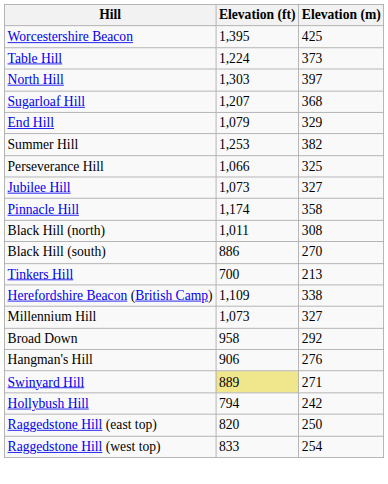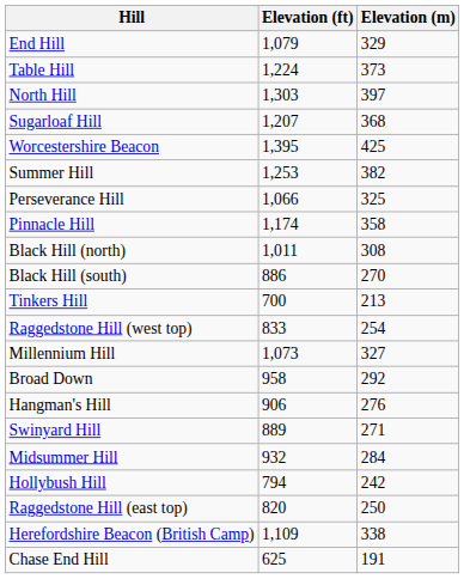rows swapped: End Hill <-> Worcestershire Beacon
- row: Jubilee Hill | 1,073 | 327
rows swapped: Herefordshire Beacon (British Camp) <-> Raggedstone Hill (west top)
Swinyard Hill | Elevation (ft): khaki background -> no background
+ row: Midsummer Hill | 932 | 284
+ row: Chase End Hill | 625 | 191
